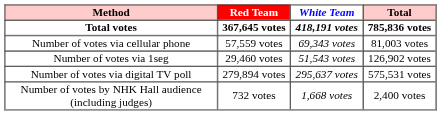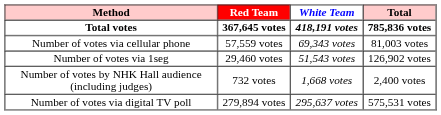rows swapped: Number of votes via digital TV poll <-> Number of votes by NHK Hall audience (including judges)
